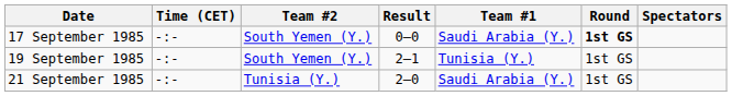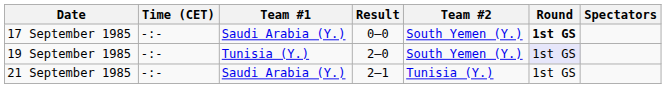columns swapped: Team #1 <-> Team #2
19 September 1985 | Result: 2–1 -> 2–0
19 September 1985 | Round: no background -> lavender background
21 September 1985 | Result: 2–0 -> 2–1
